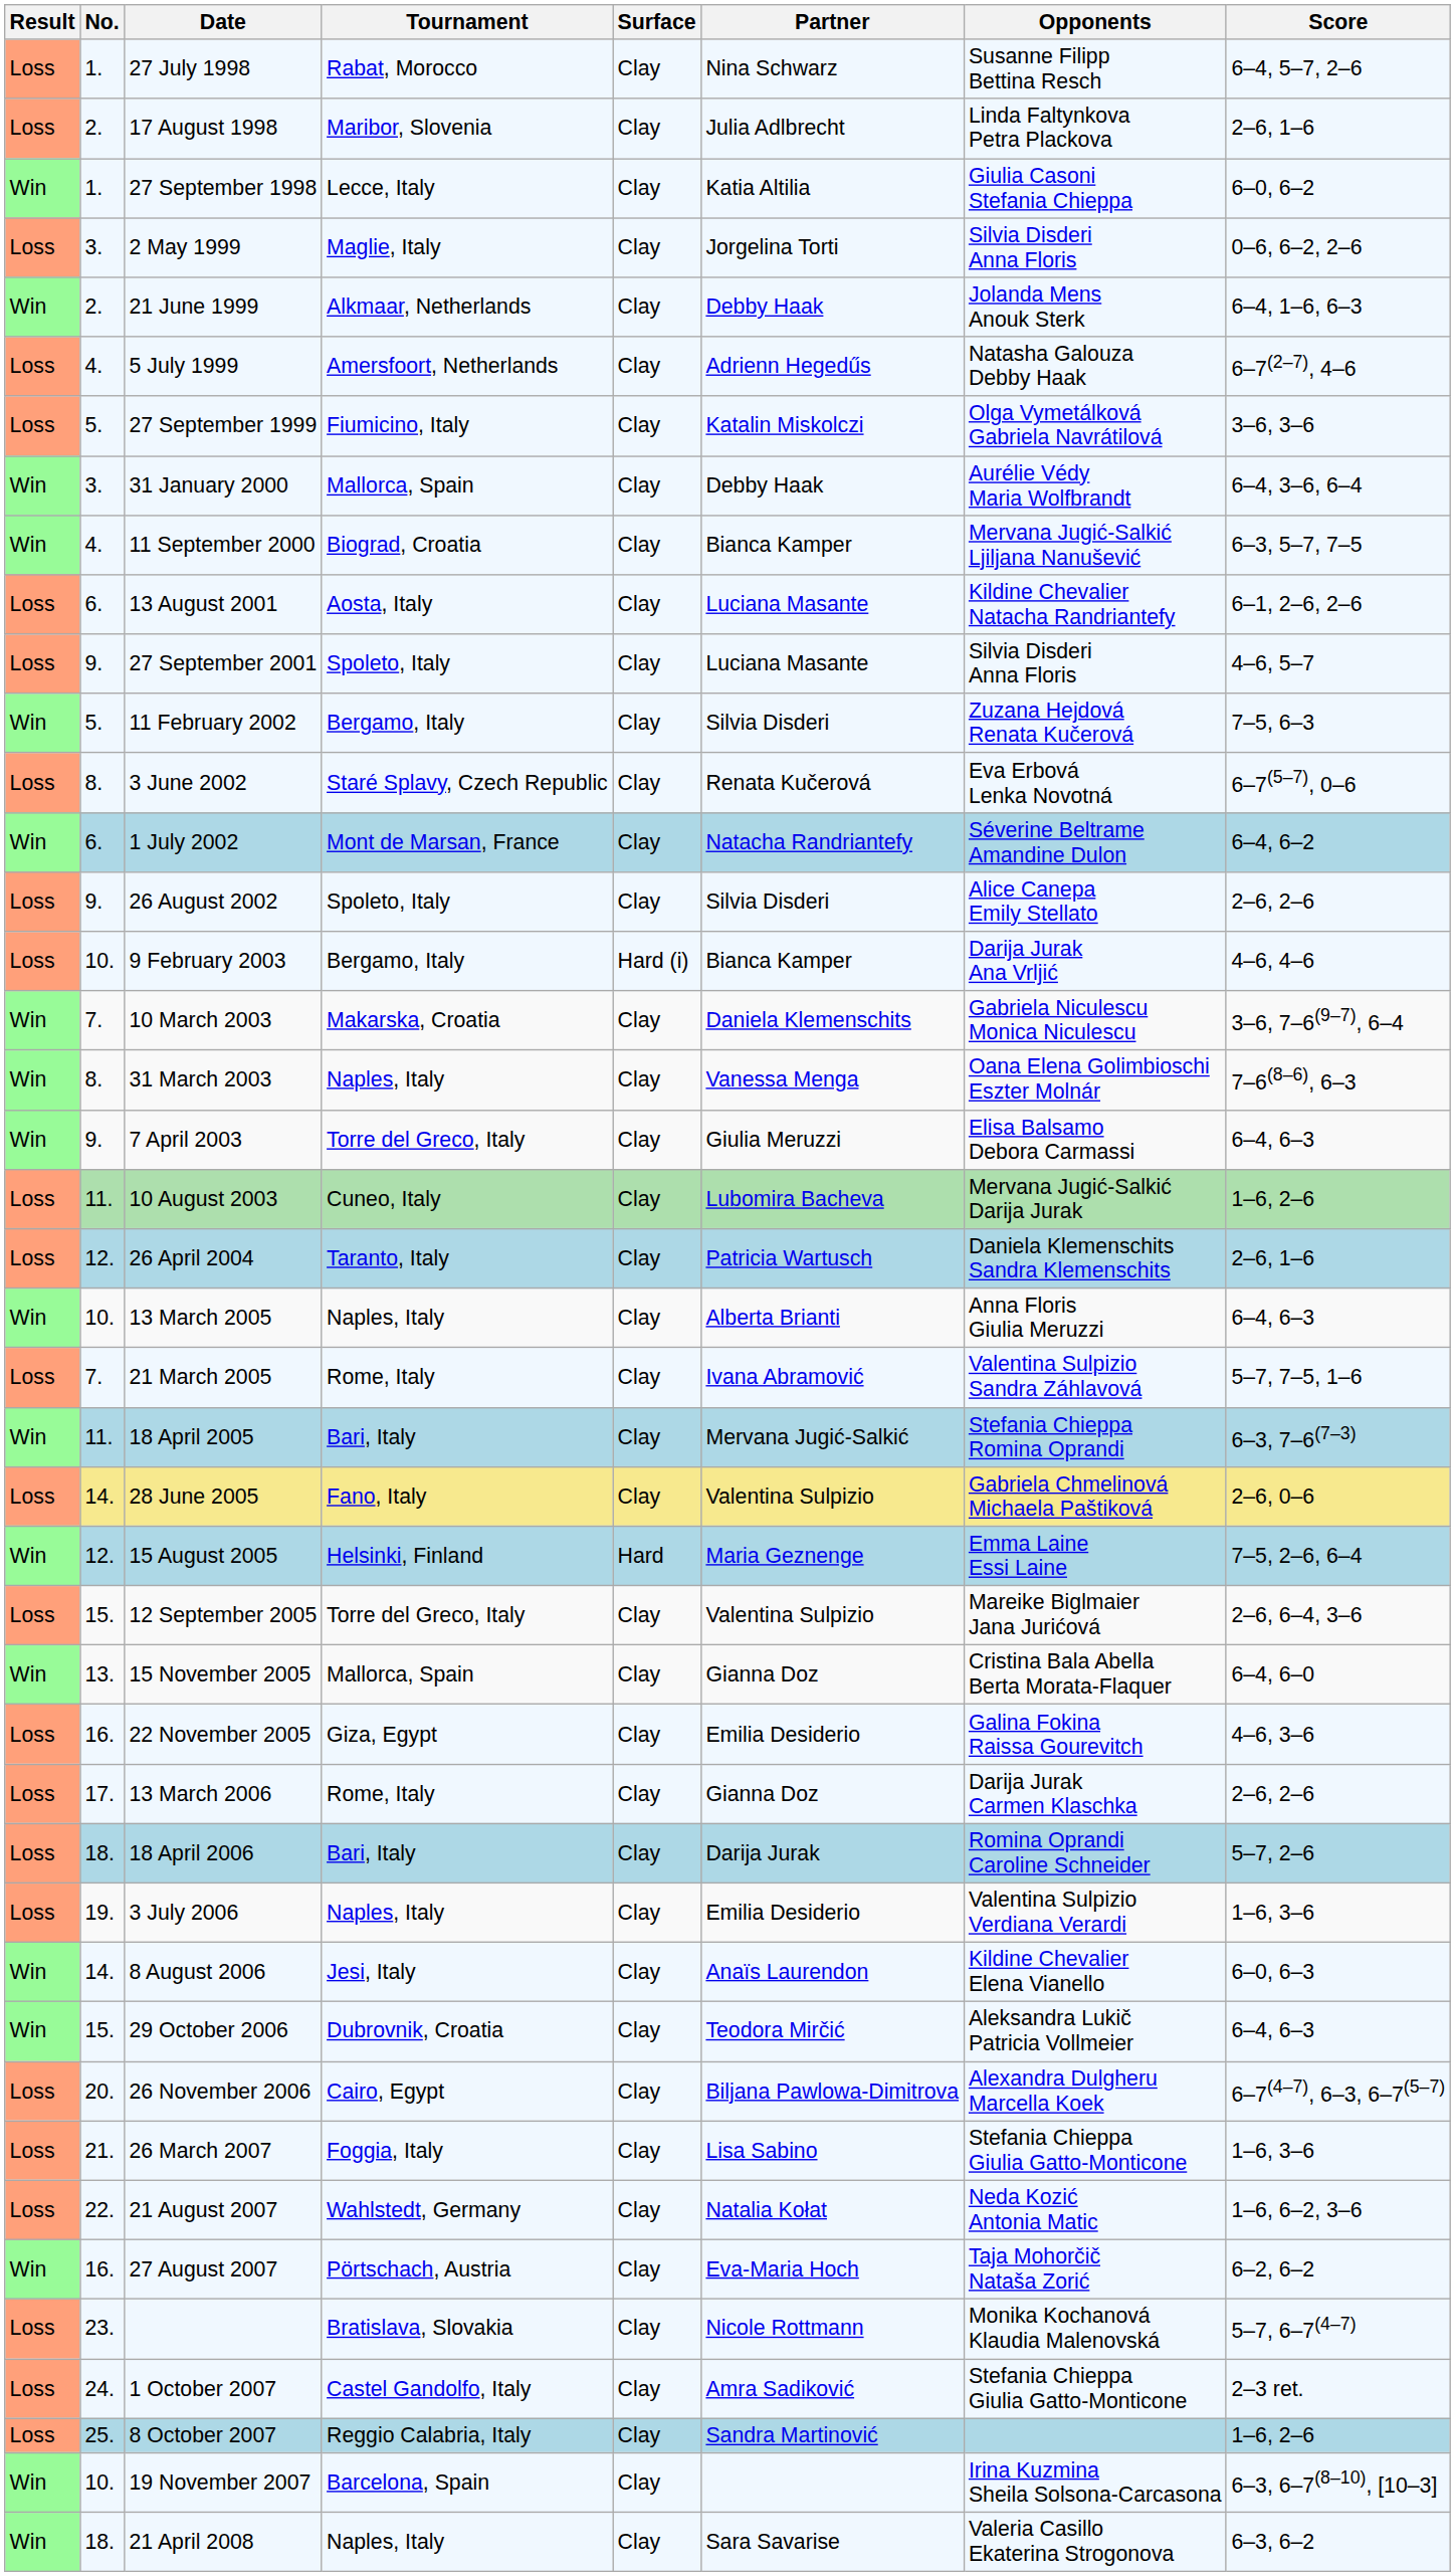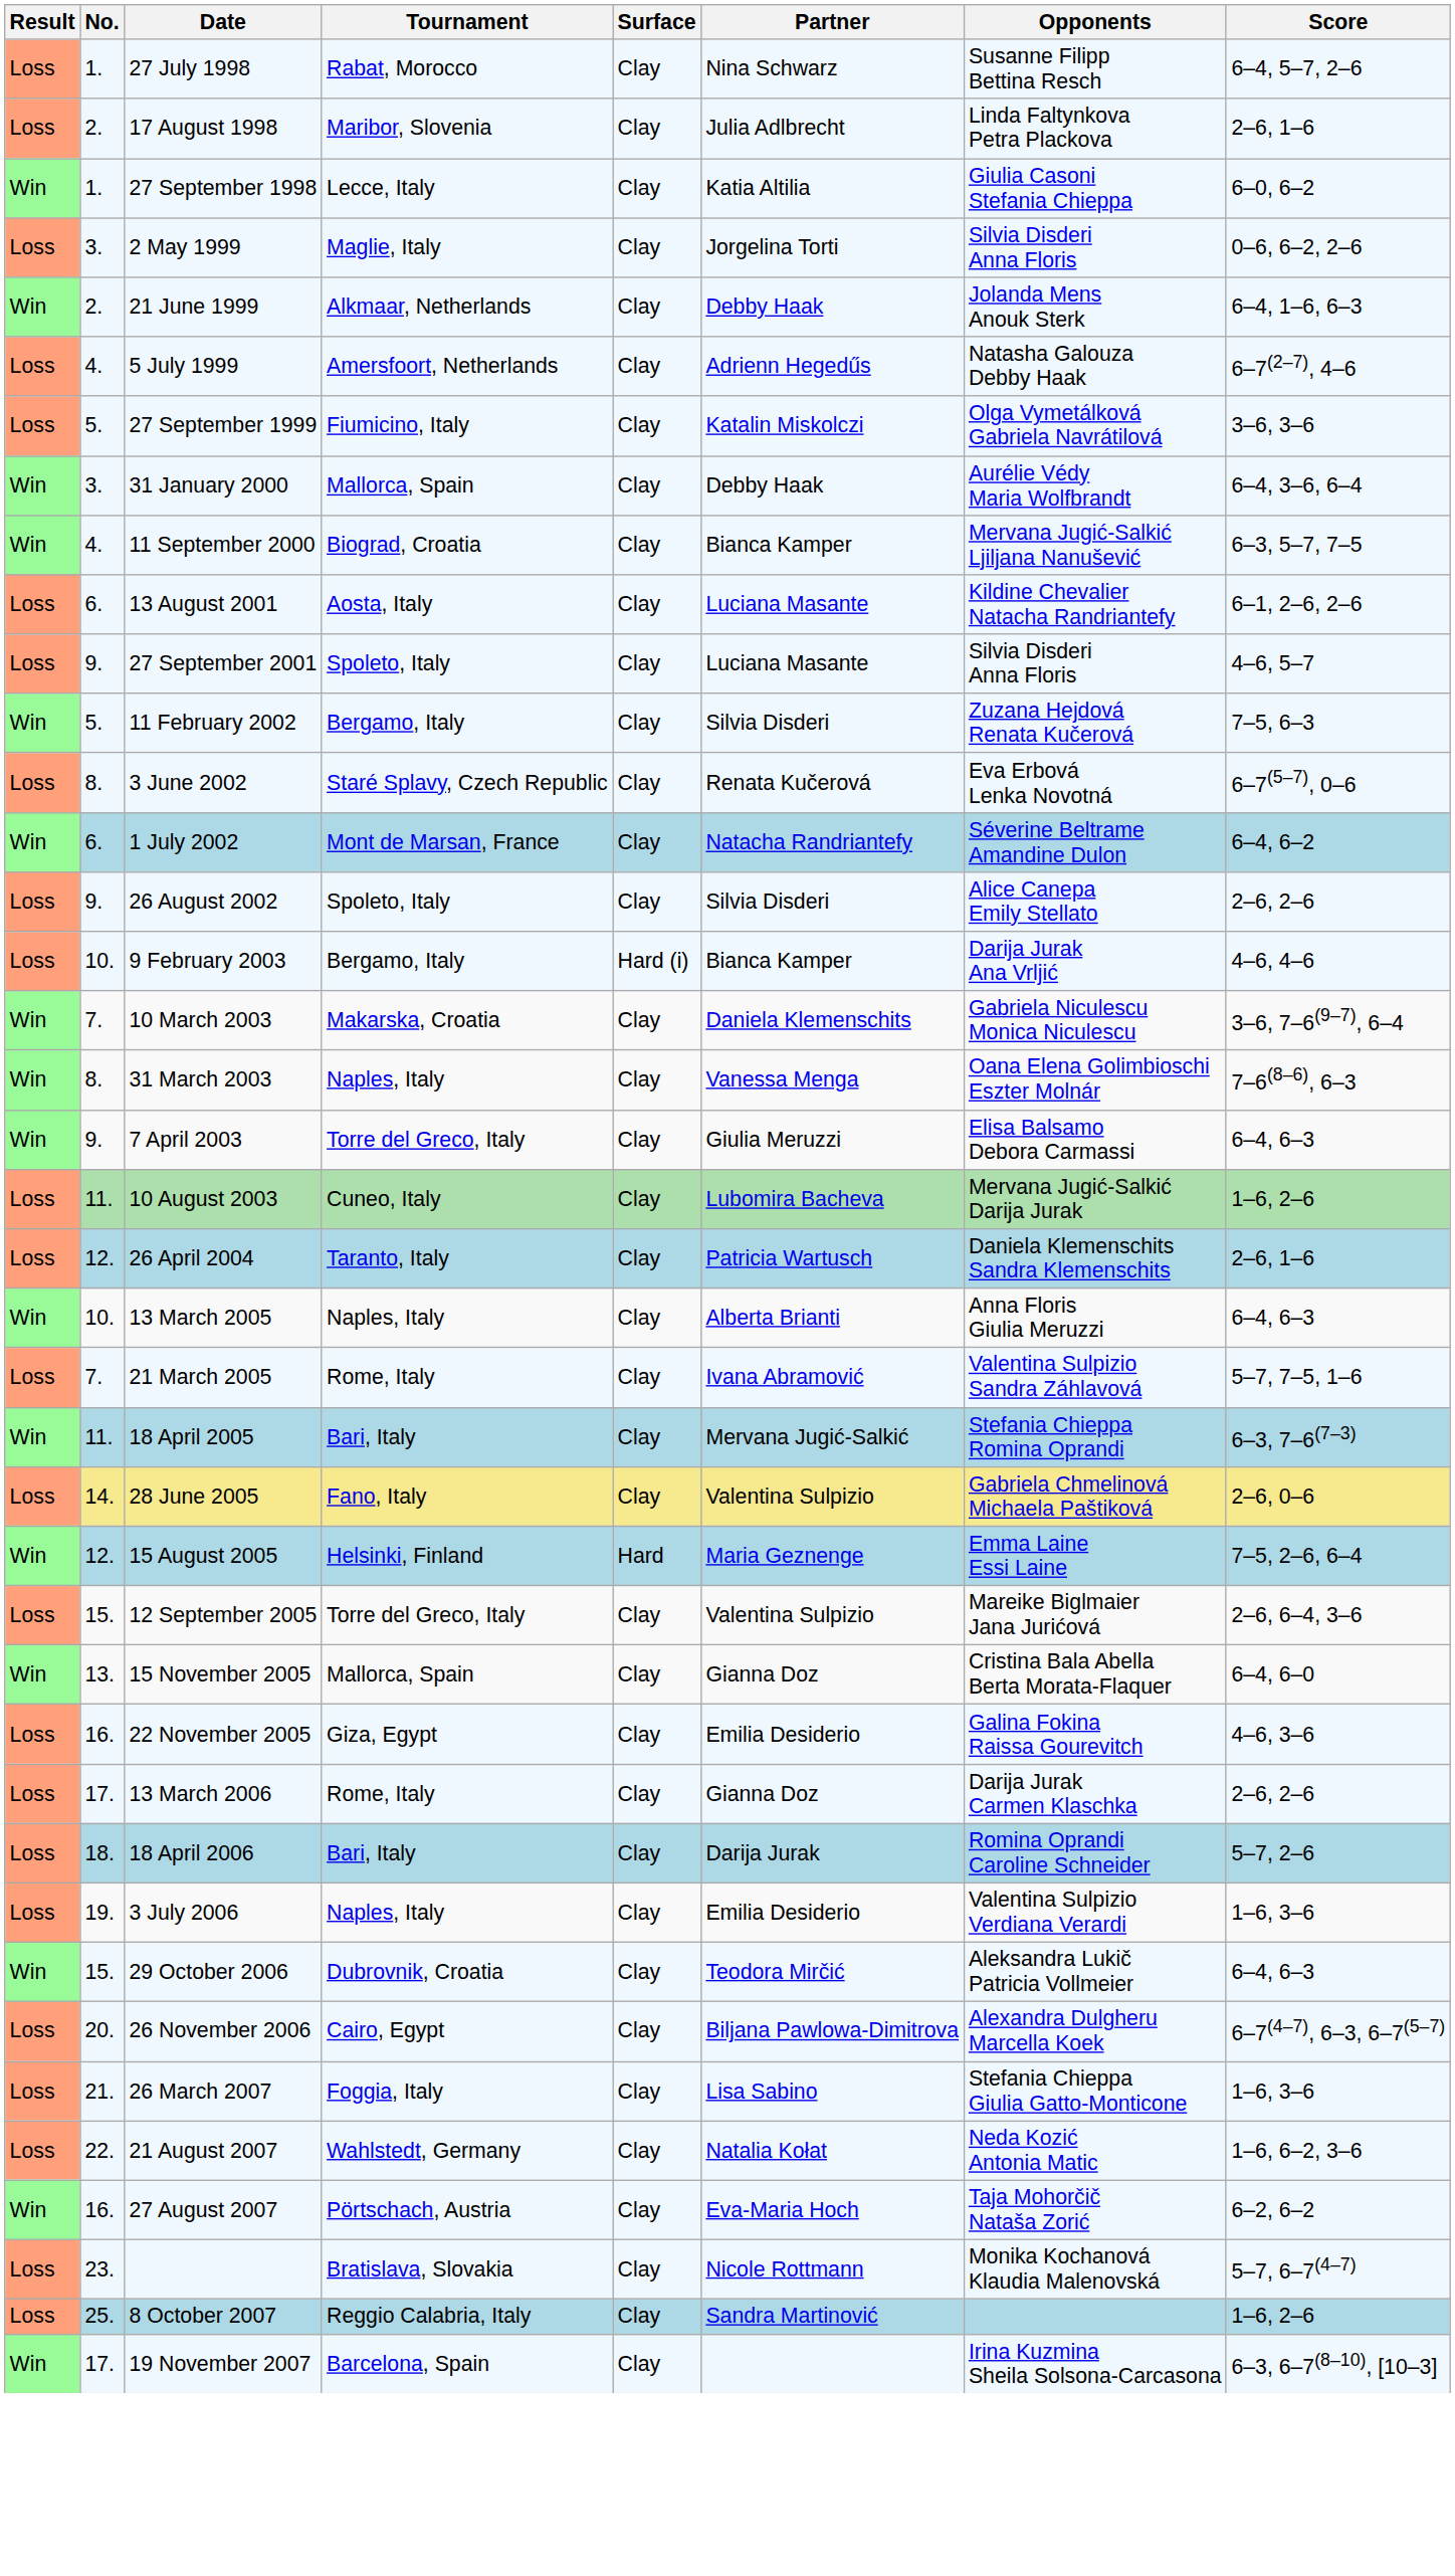- row: Win | 14. | 8 August 2006 | Jesi, Italy | Clay | Anaïs Laurendon | Kildine Chevalier Elena Vianello | 6–0, 6–3
- row: Loss | 24. | 1 October 2007 | Castel Gandolfo, Italy | Clay | Amra Sadiković | Stefania Chieppa Giulia Gatto-Monticone | 2–3 ret.
19 November 2007 | No.: 10. -> 17.
- row: Win | 18. | 21 April 2008 | Naples, Italy | Clay | Sara Savarise | Valeria Casillo Ekaterina Strogonova | 6–3, 6–2
